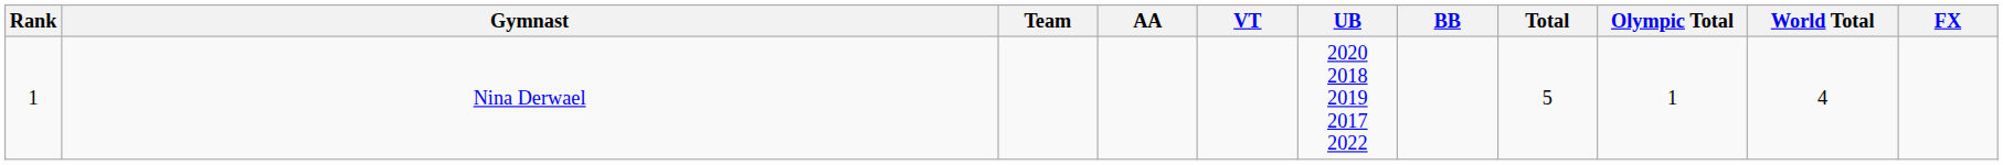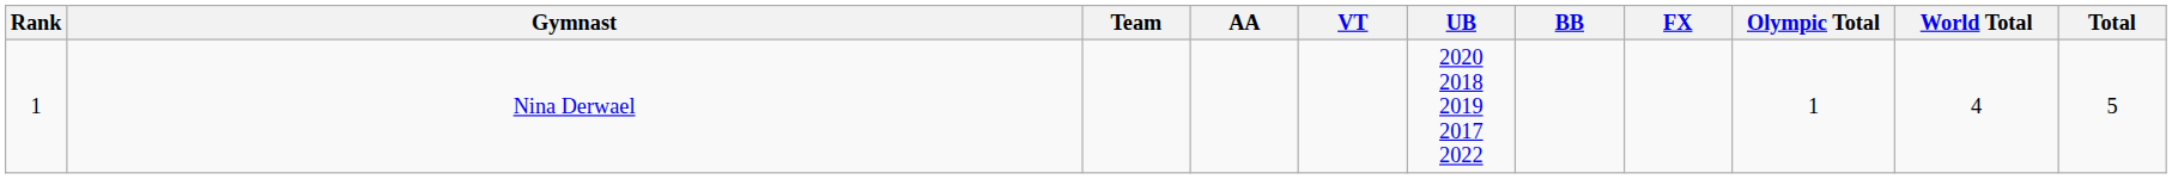columns swapped: FX <-> Total
